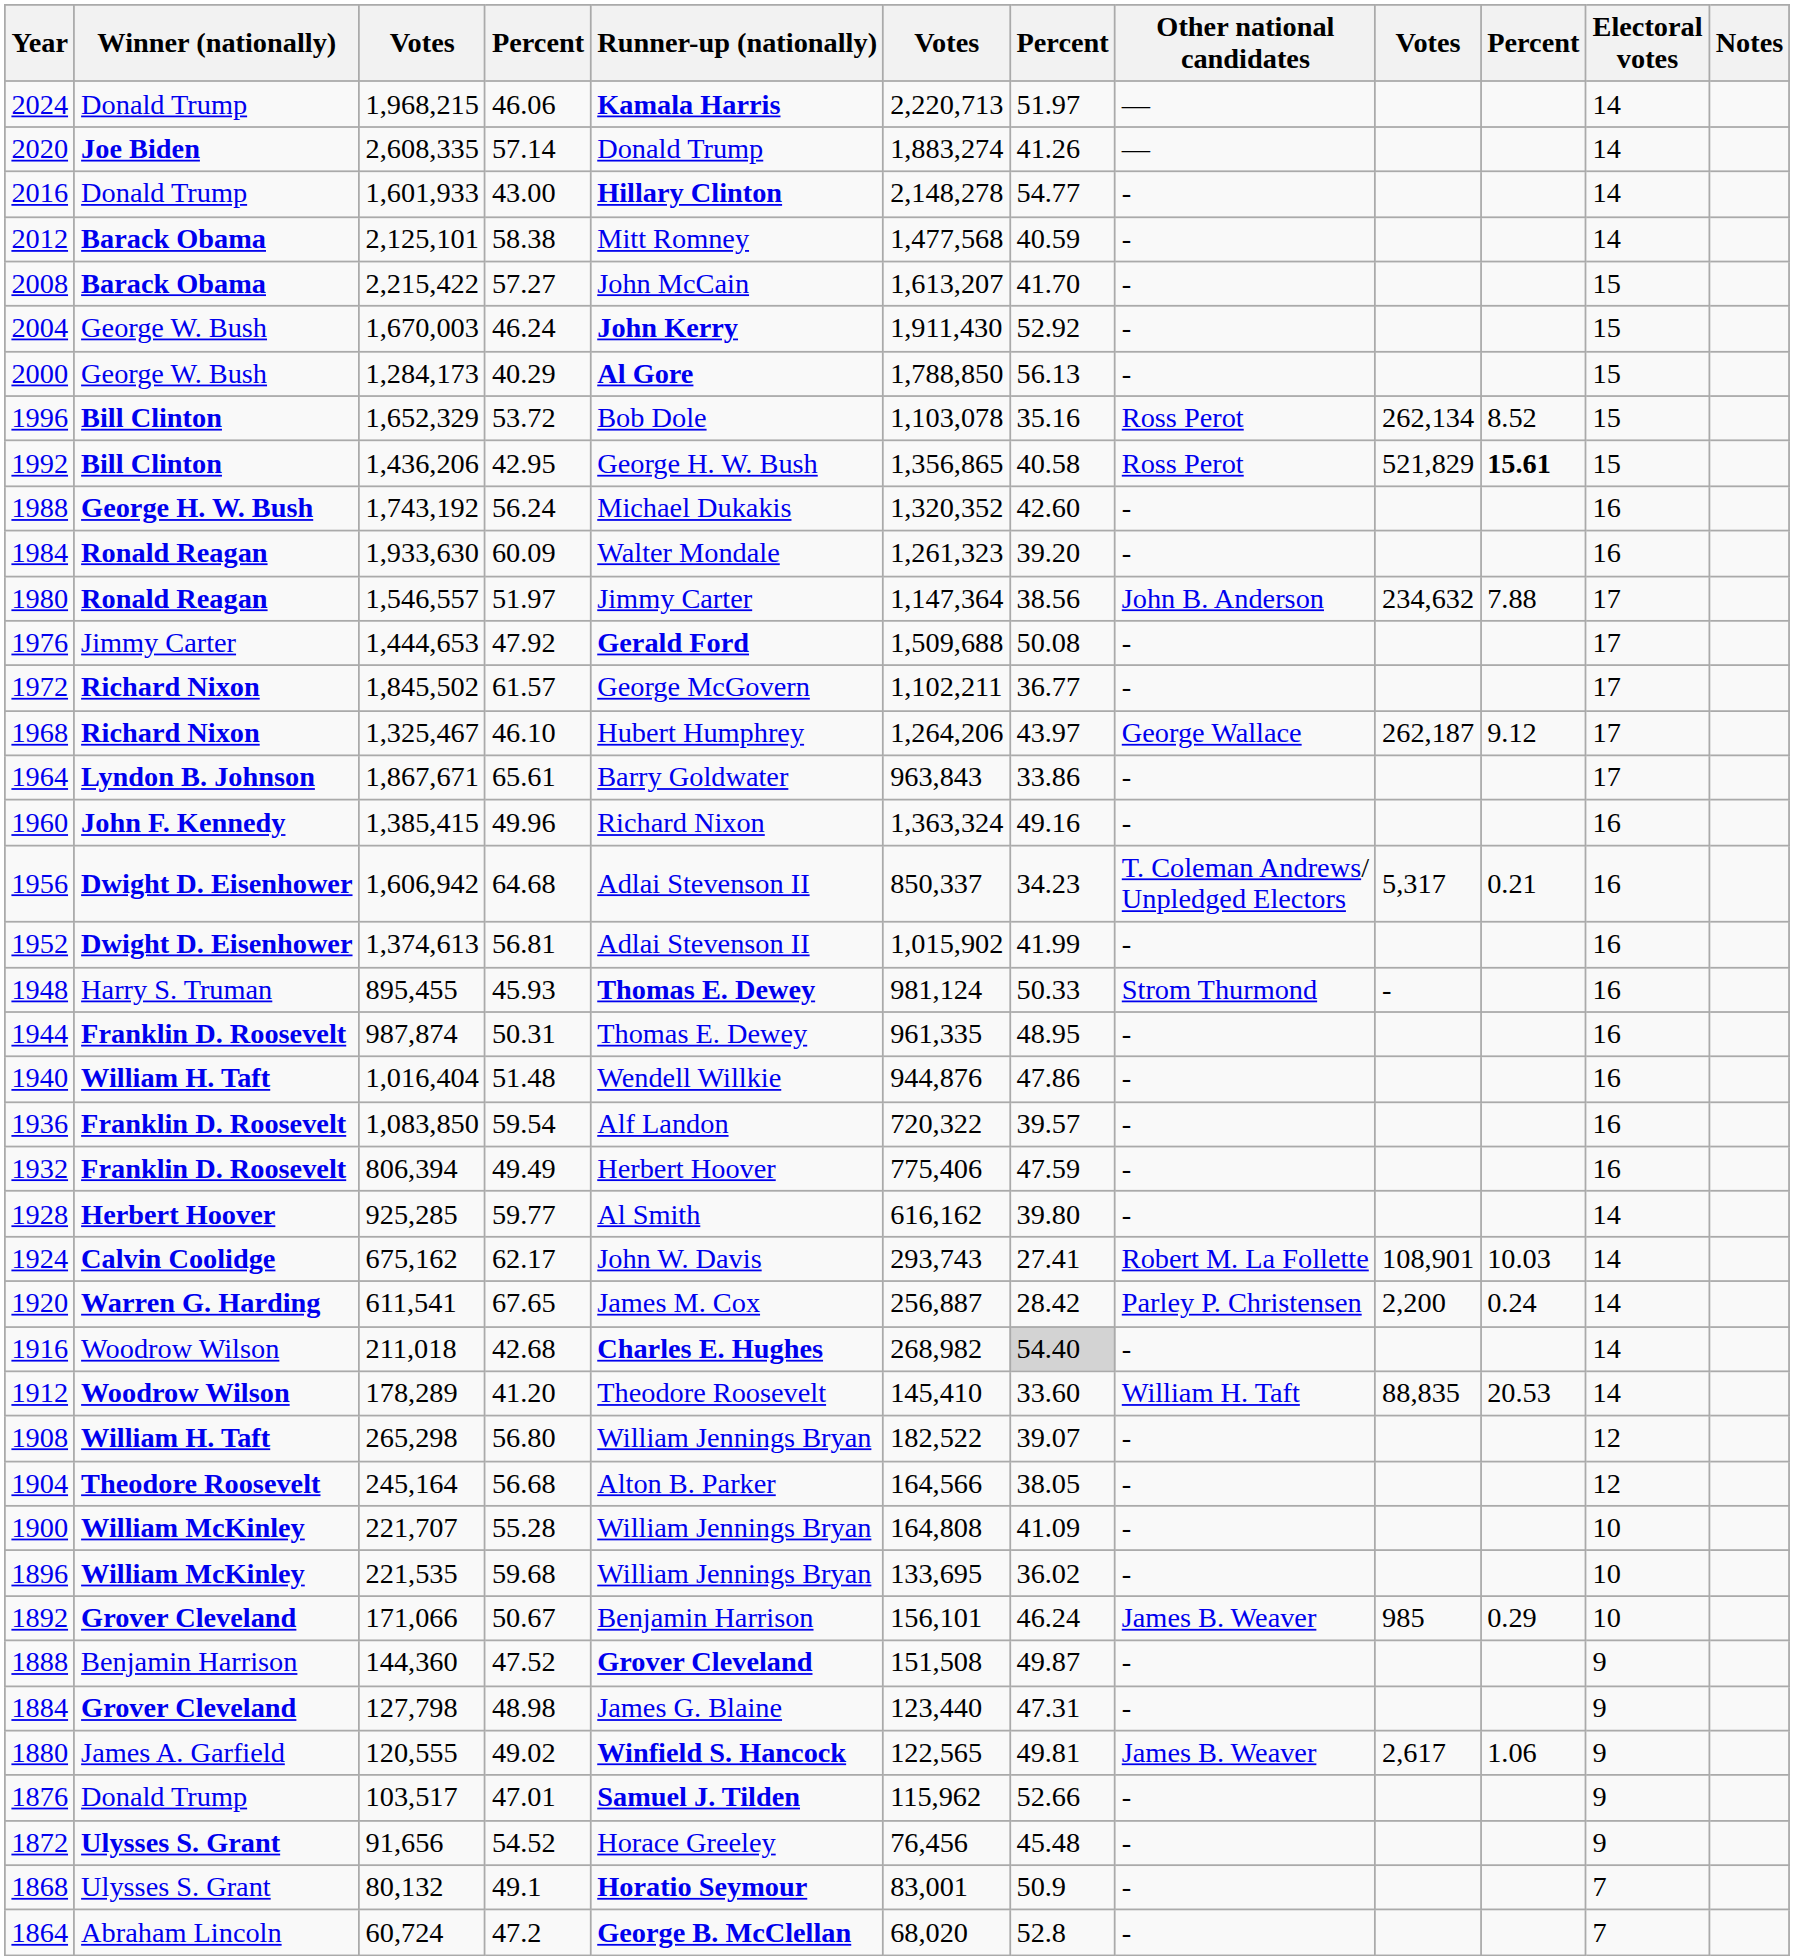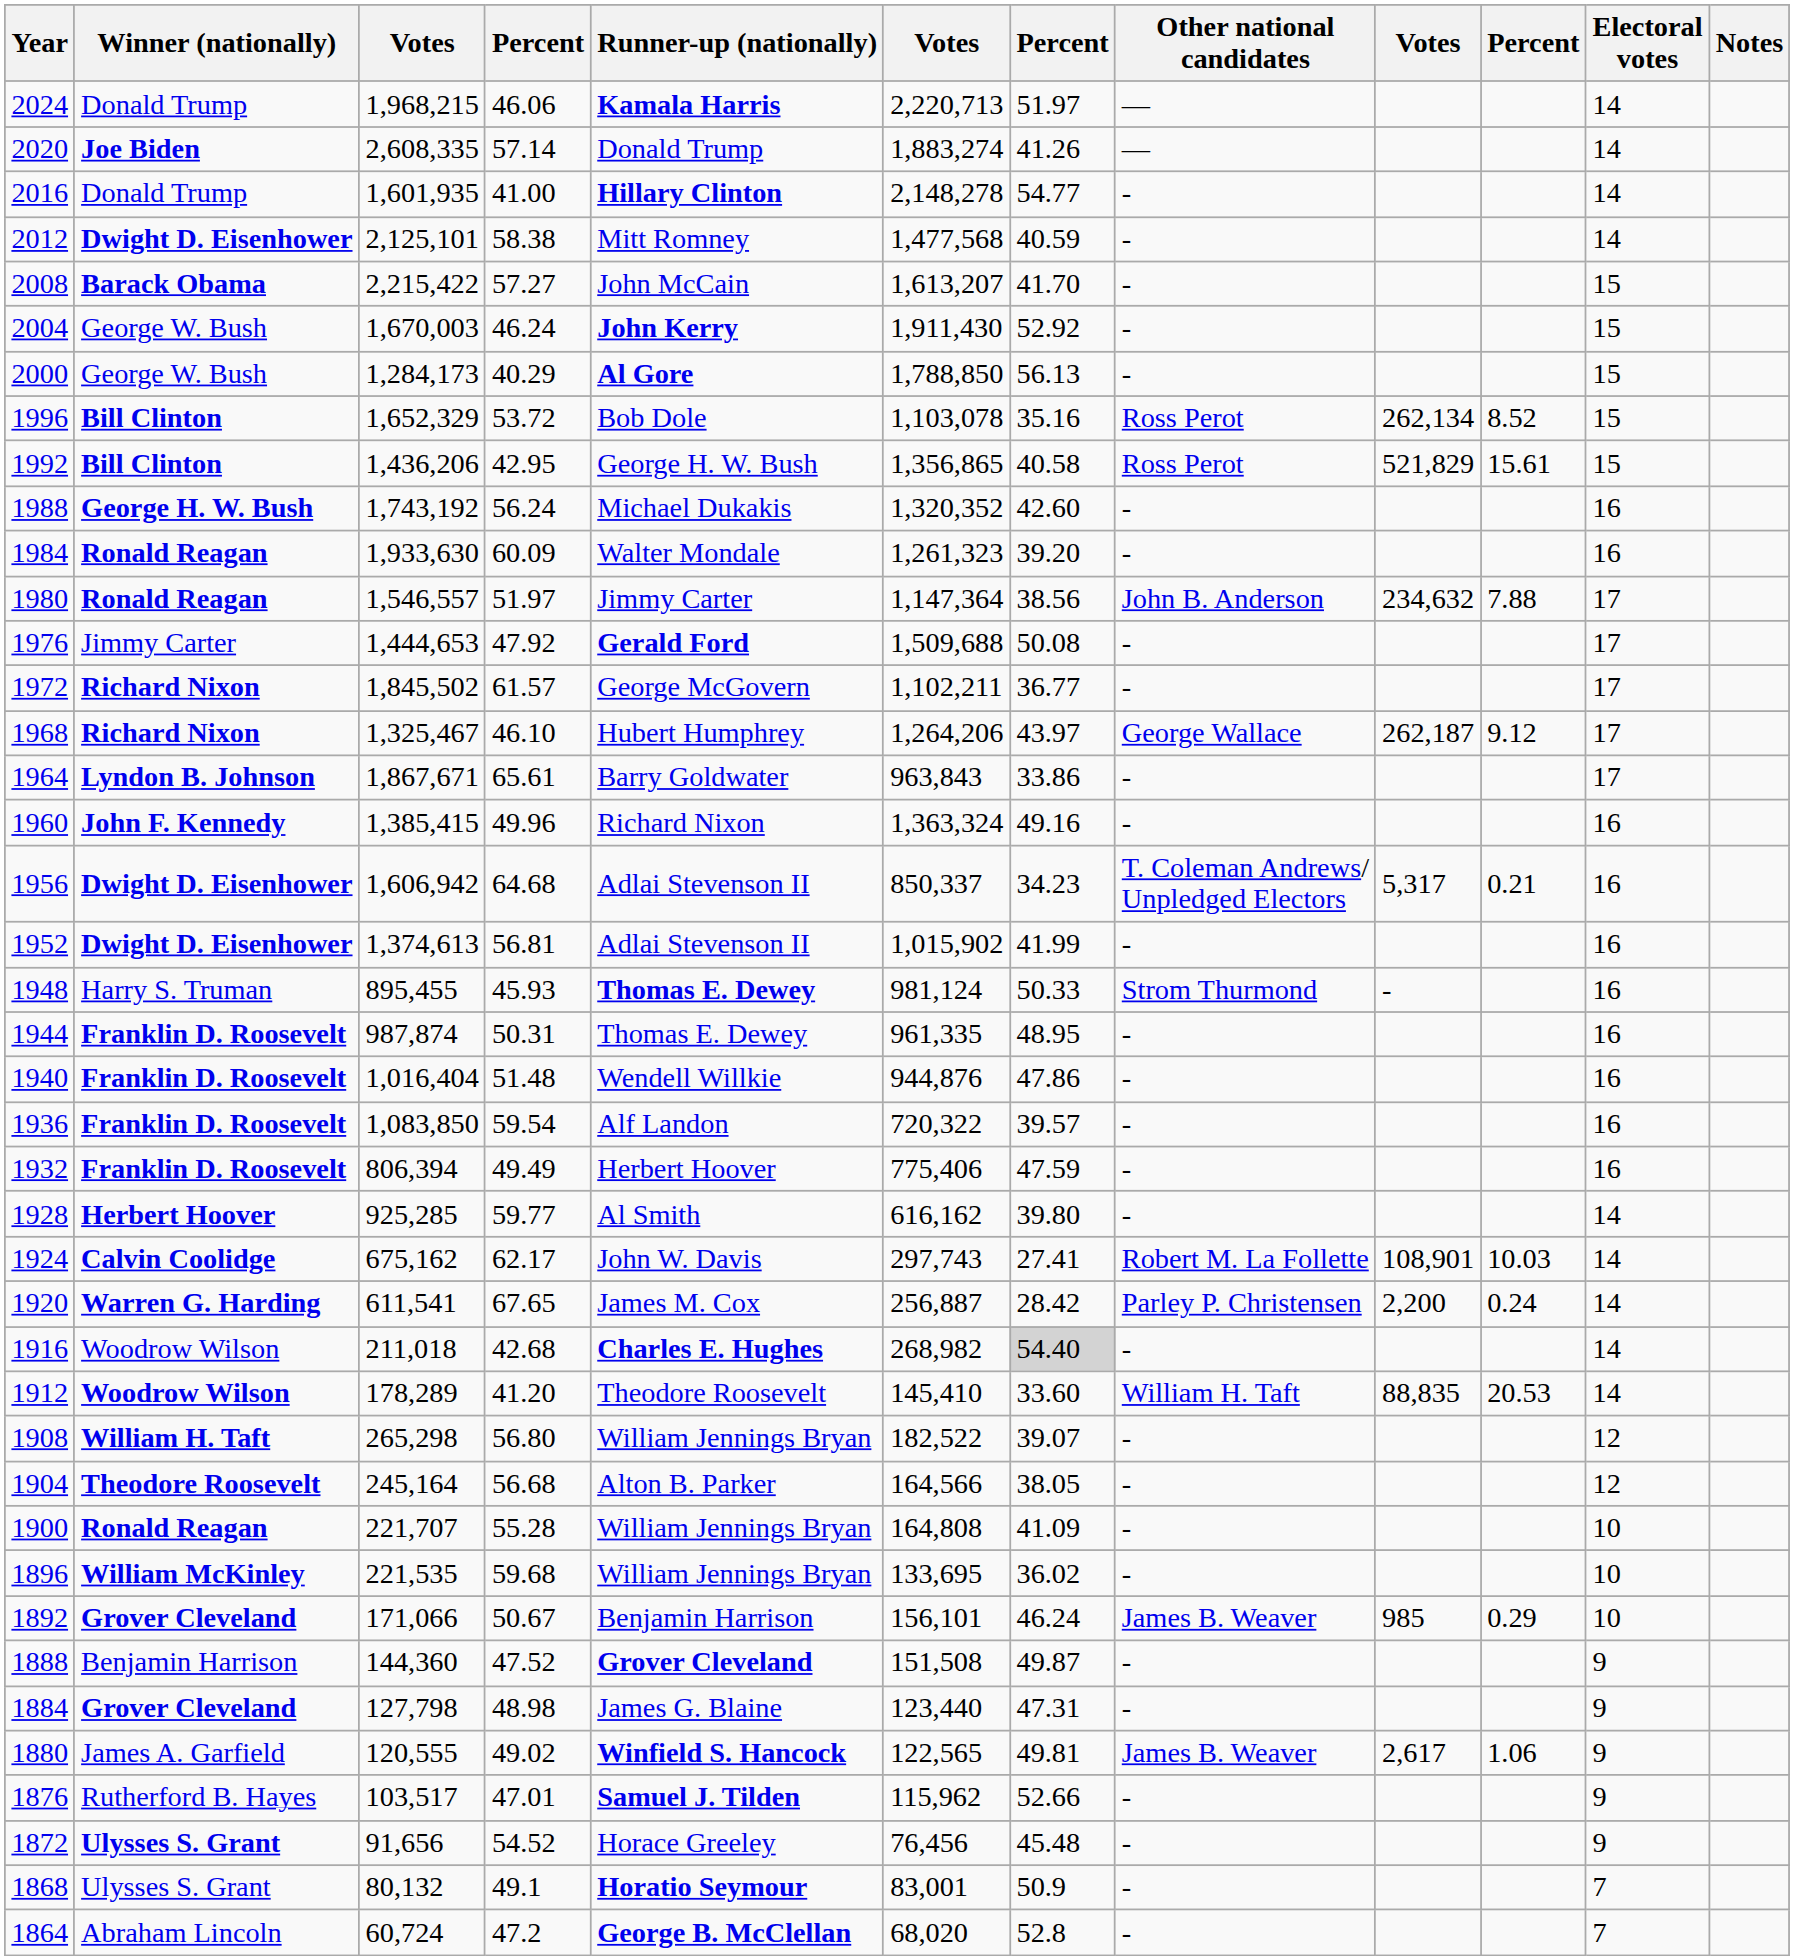2016 | column 3: 1,601,933 -> 1,601,935
2016 | column 4: 43.00 -> 41.00
2012 | Winner (nationally): Barack Obama -> Dwight D. Eisenhower
1992 | column 10: bold -> normal
1940 | Winner (nationally): William H. Taft -> Franklin D. Roosevelt
1924 | column 6: 293,743 -> 297,743
1900 | Winner (nationally): William McKinley -> Ronald Reagan
1876 | Winner (nationally): Donald Trump -> Rutherford B. Hayes
